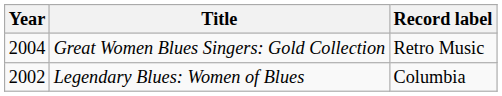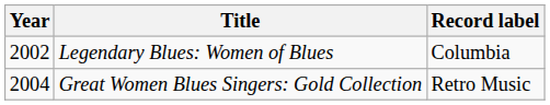rows swapped: Legendary Blues: Women of Blues <-> Great Women Blues Singers: Gold Collection
